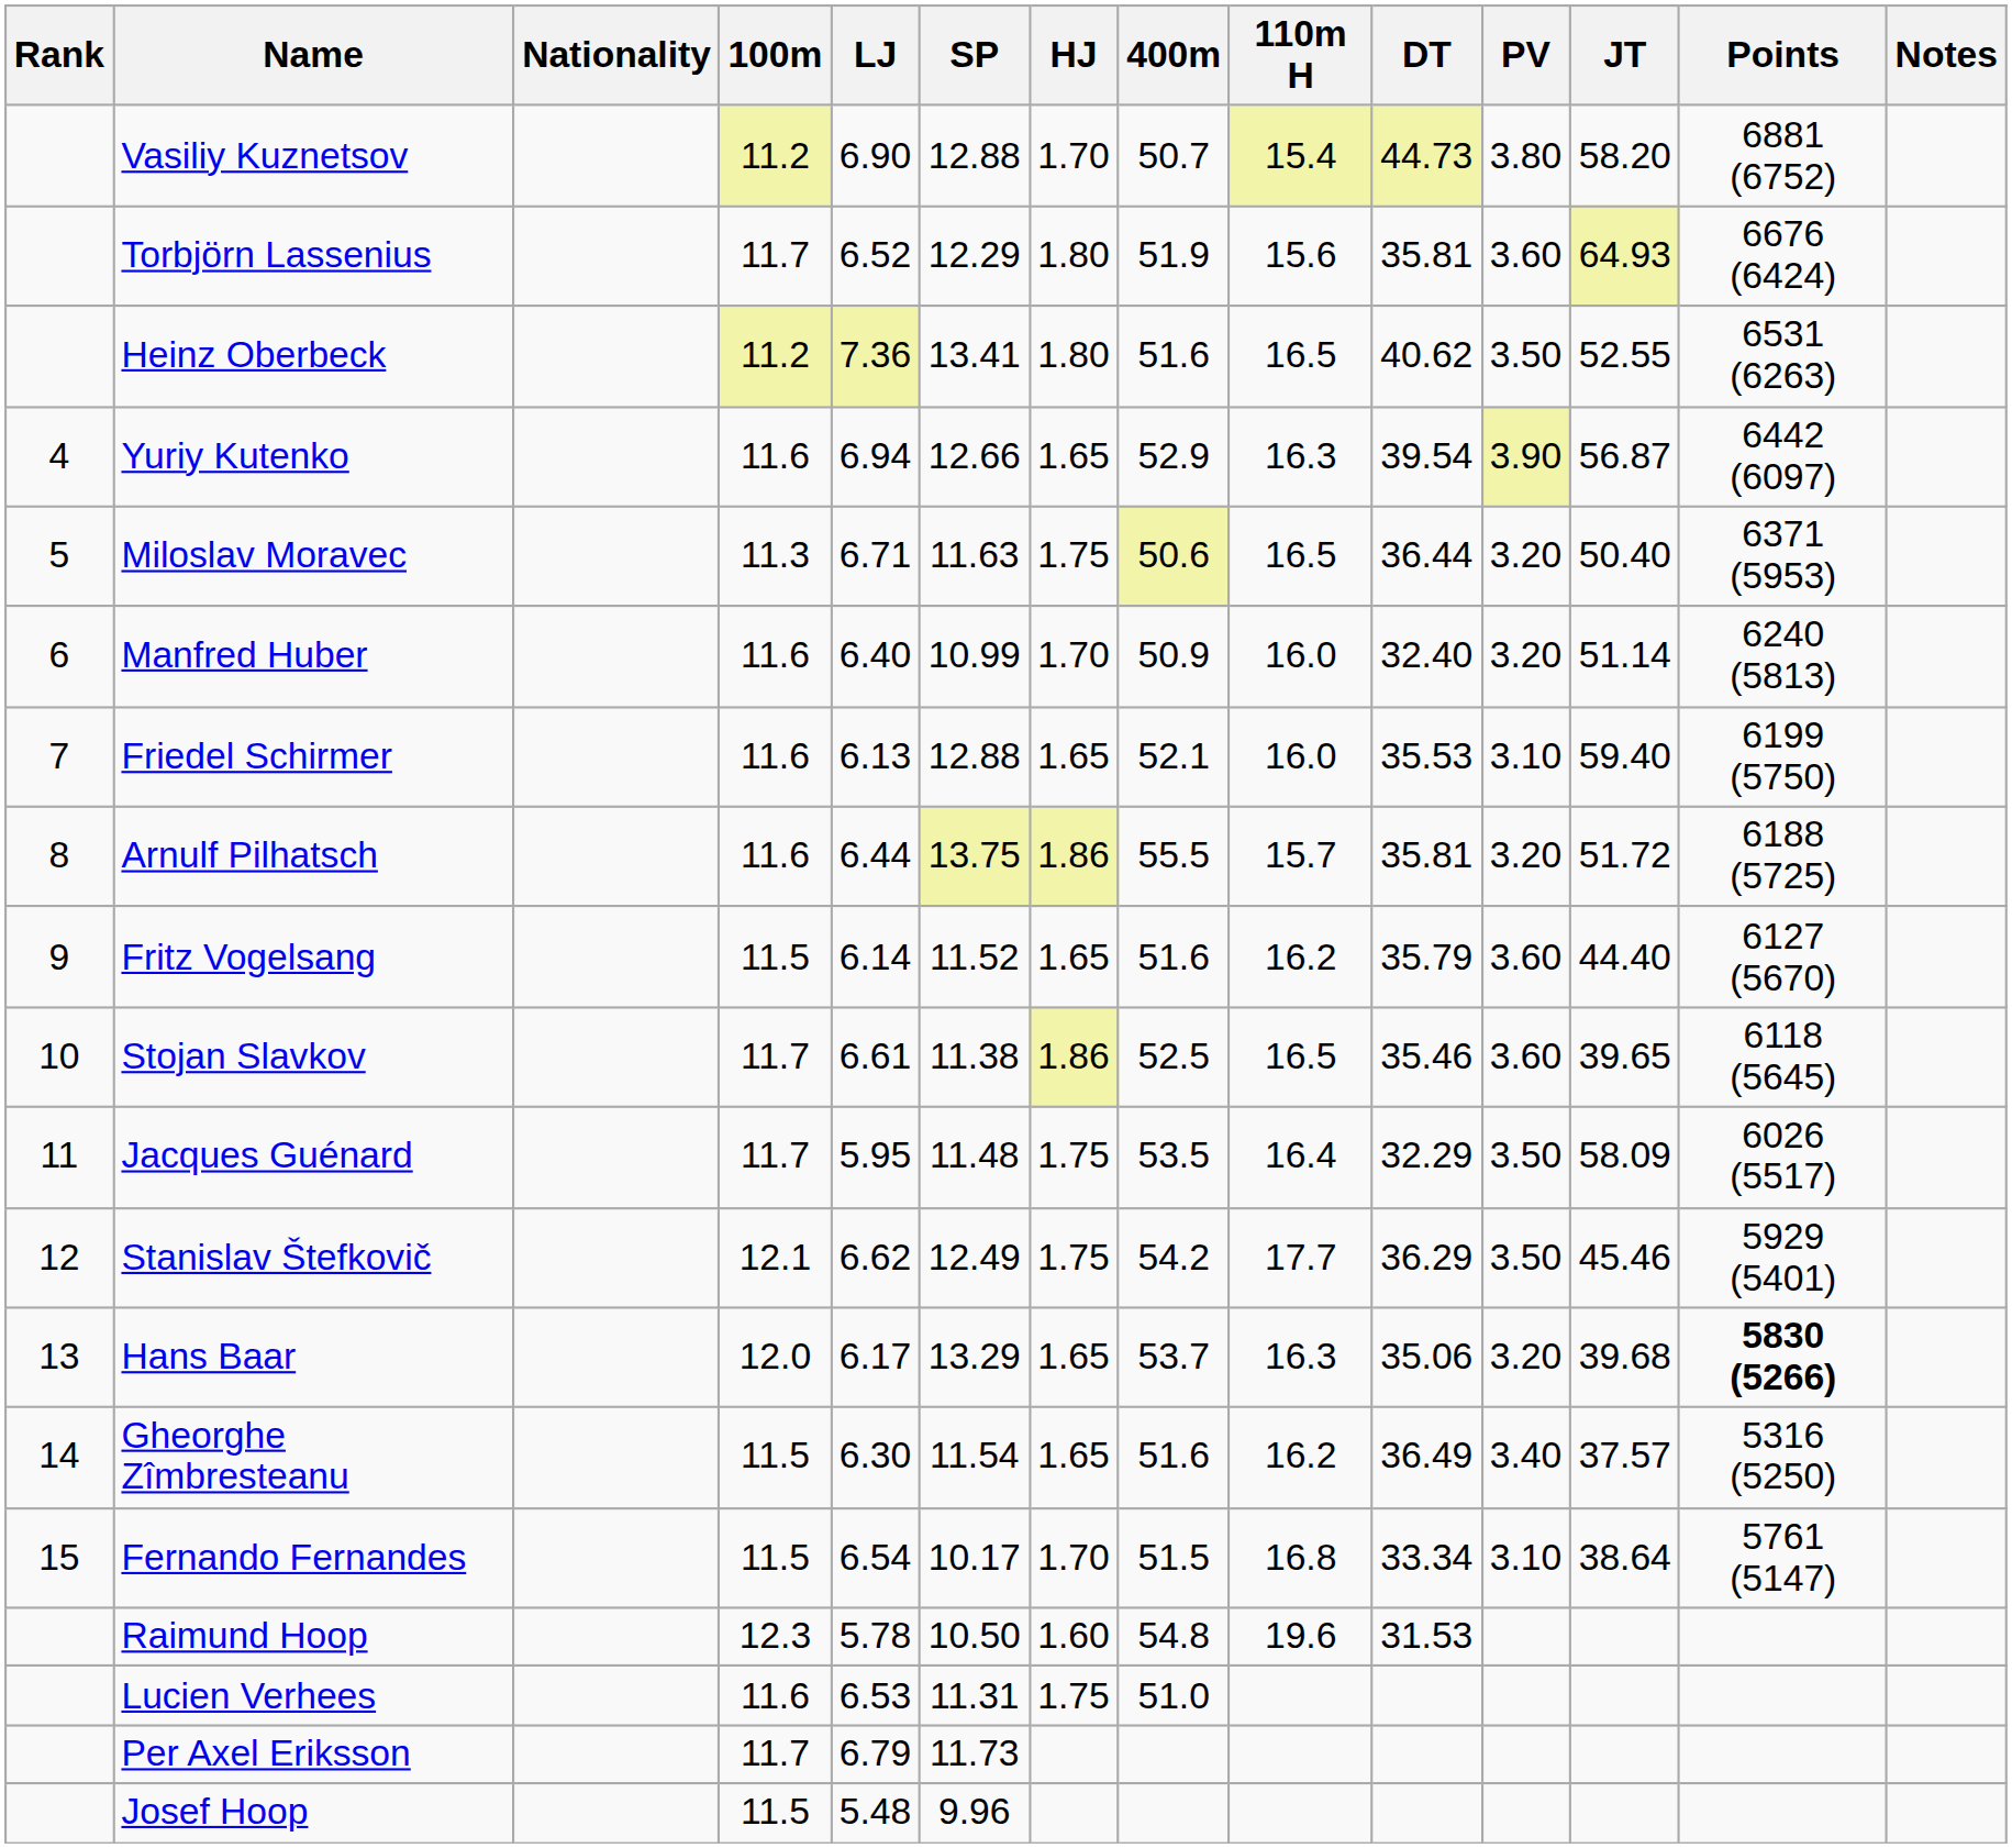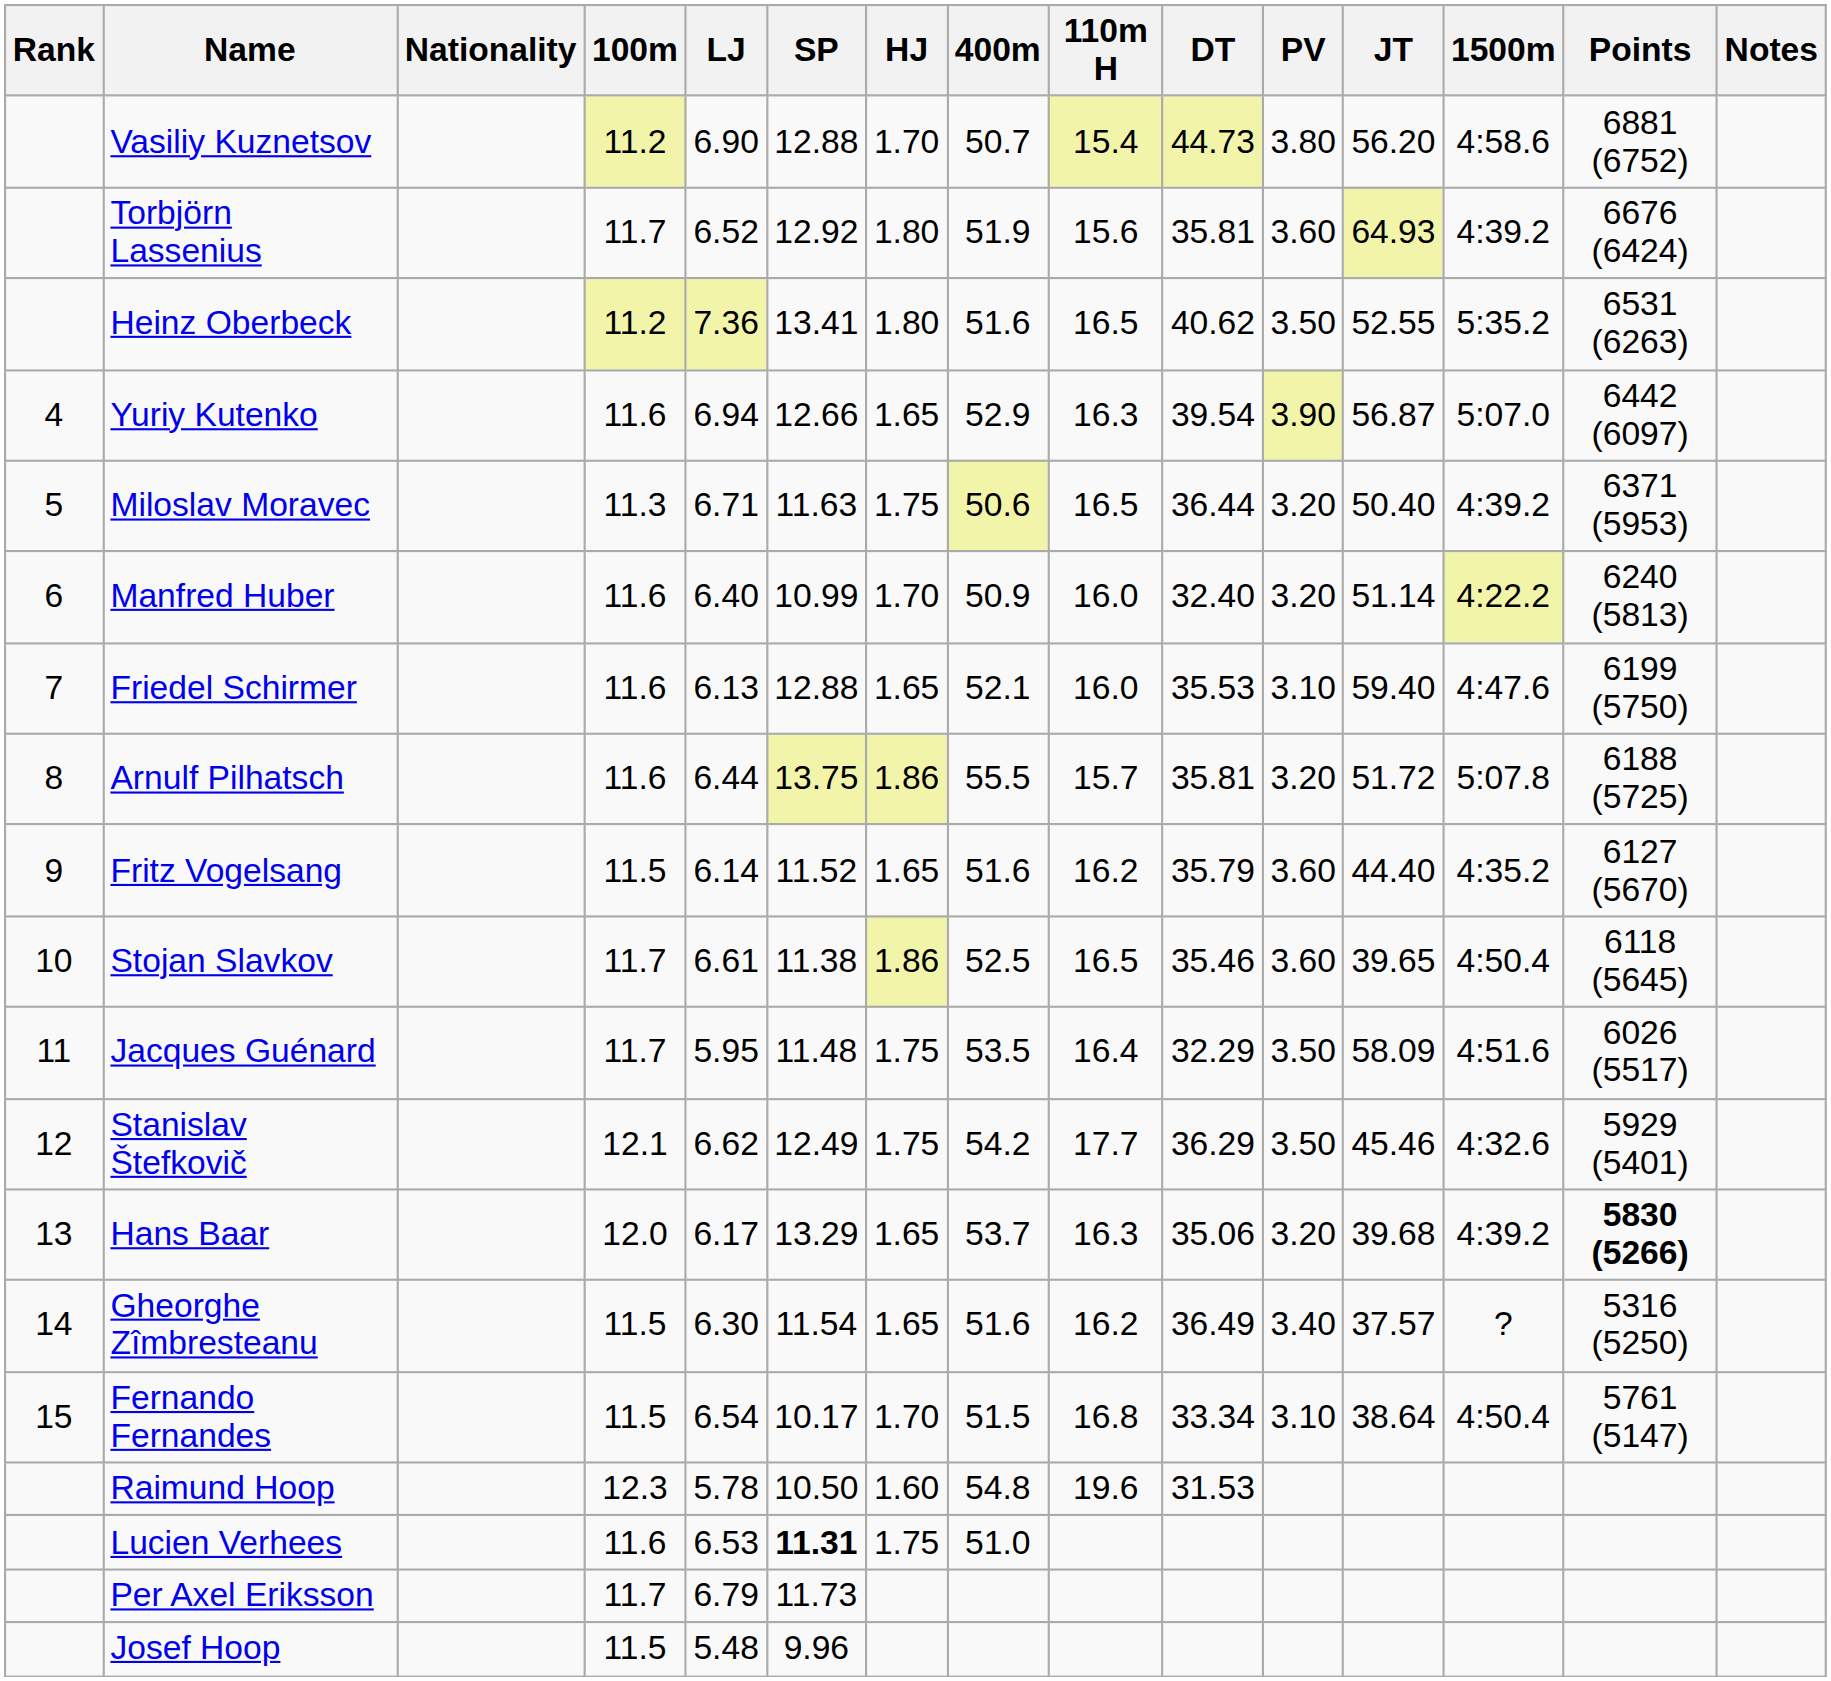+ column: 1500m | 4:58.6 | 4:39.2 | 5:35.2 | 5:07.0 | 4:39.2 | 4:22.2 | 4:47.6 | 5:07.8 | 4:35.2 | 4:50.4 | 4:51.6 | 4:32.6 | 4:39.2 | ? | 4:50.4
Vasiliy Kuznetsov | JT: 58.20 -> 56.20
Torbjörn Lassenius | SP: 12.29 -> 12.92
Lucien Verhees | SP: normal -> bold
